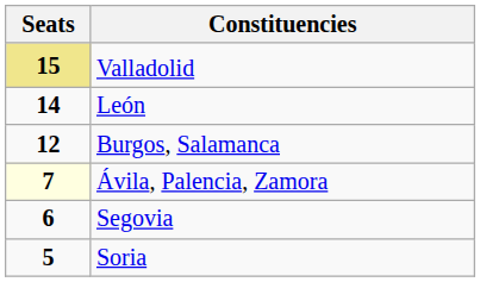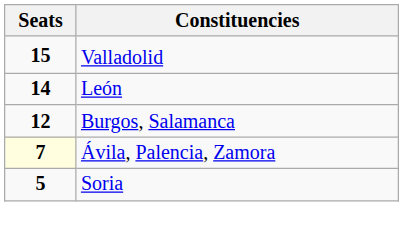Valladolid | Seats: khaki background -> no background
- row: 6 | Segovia
